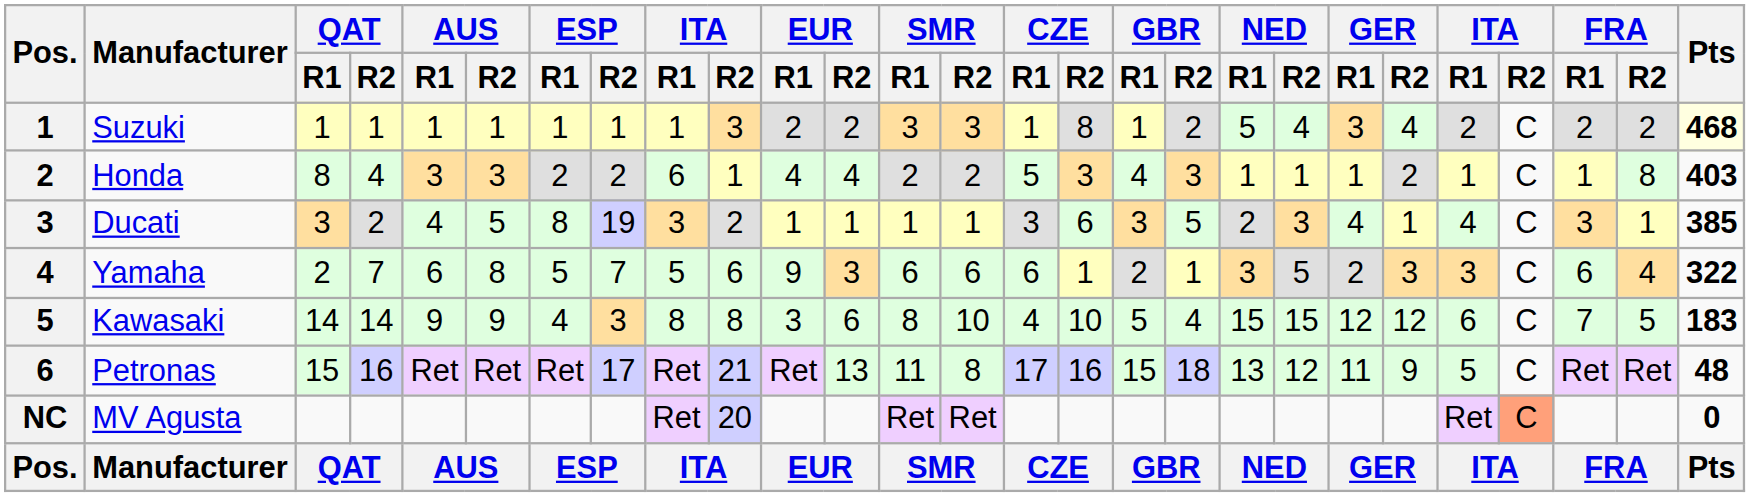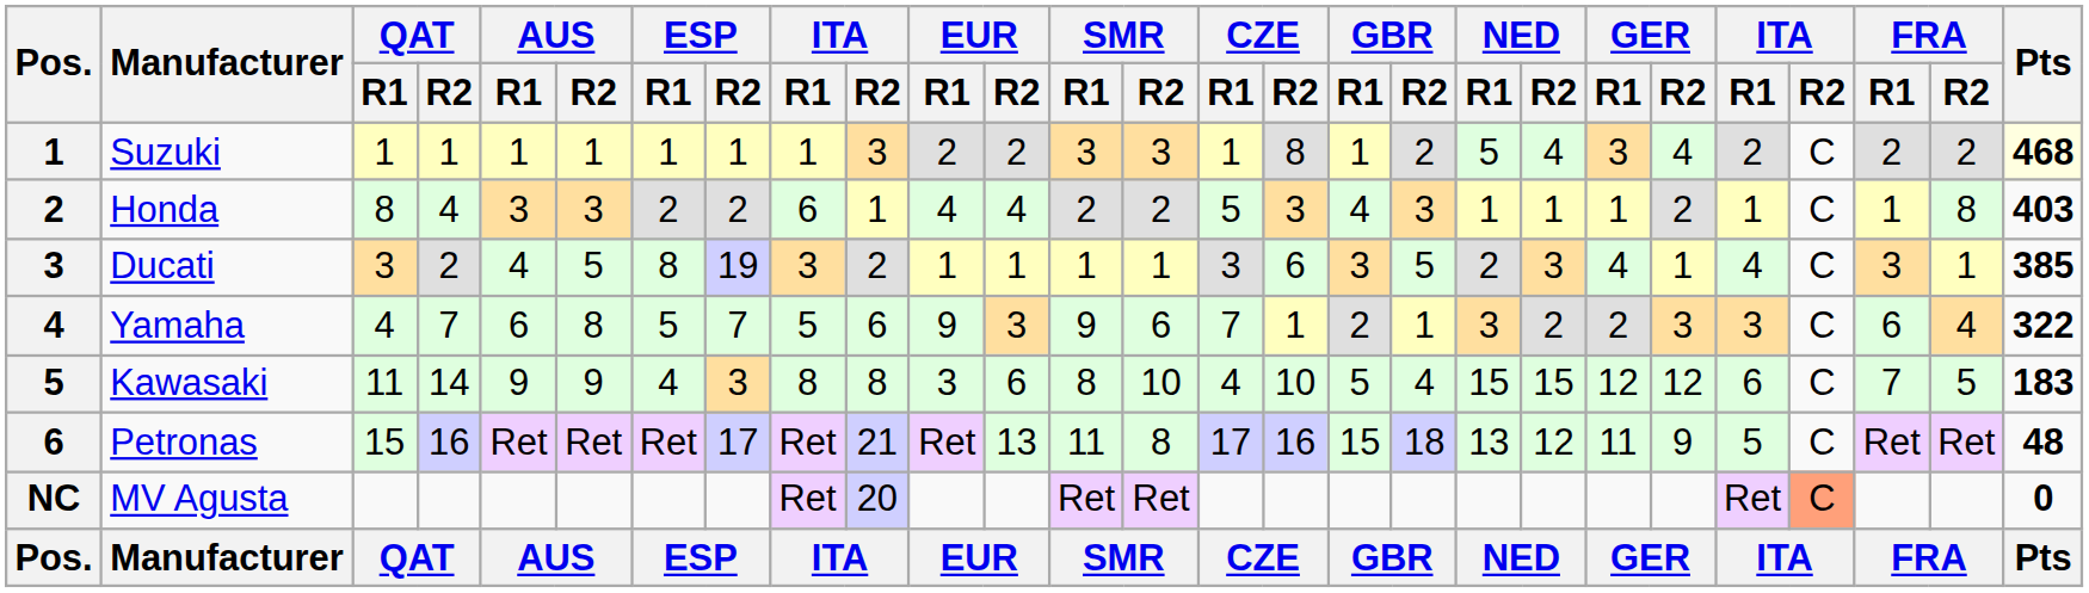Yamaha | QAT / R1: 2 -> 4
Yamaha | SMR / R1: 6 -> 9
Yamaha | CZE / R1: 6 -> 7
Yamaha | NED / R2: 5 -> 2
Kawasaki | QAT / R1: 14 -> 11
